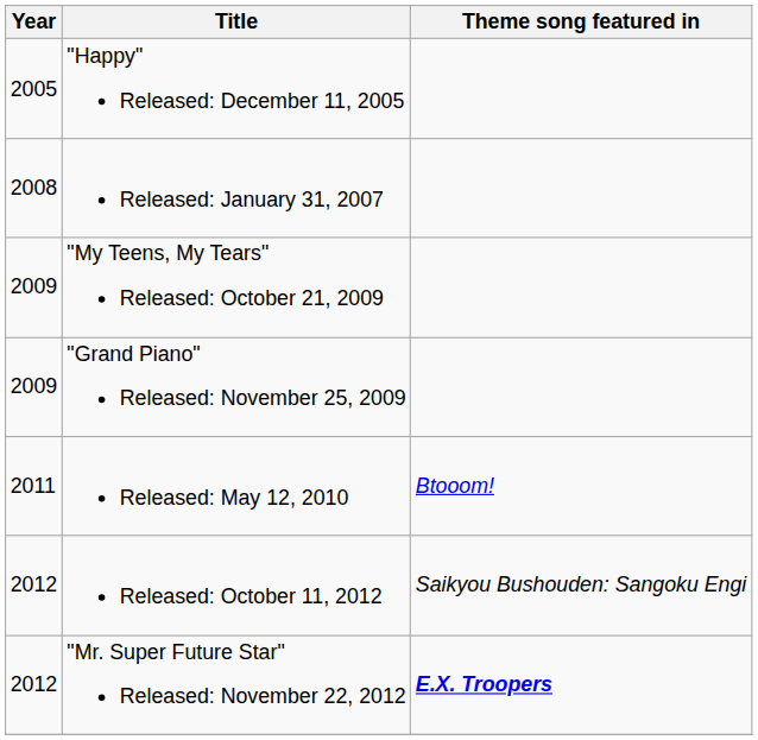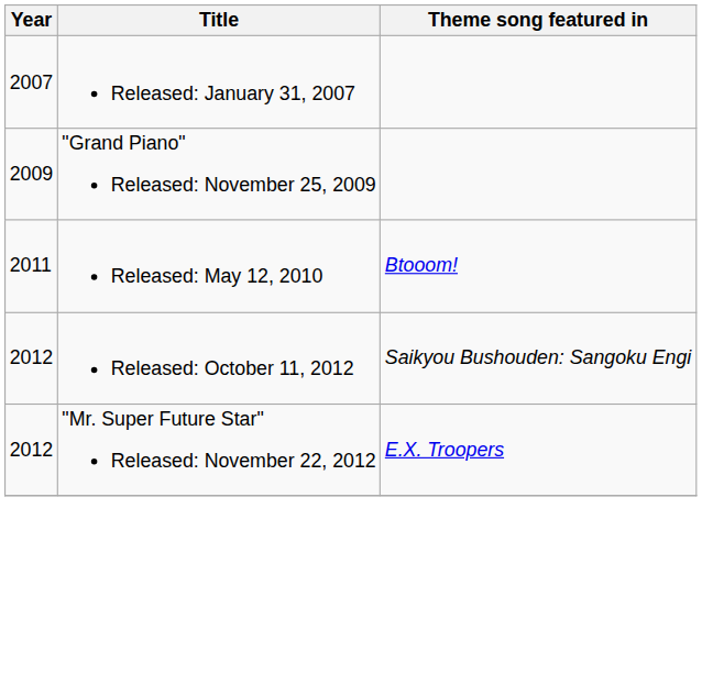- row: 2005 | "Happy" Released: December 11, 2005
Released: January 31, 2007 | Year: 2008 -> 2007
- row: 2009 | "My Teens, My Tears" Released: October 21, 2009
"Mr. Super Future Star" Released: November 22, 2012 | Theme song featured in: bold -> normal
